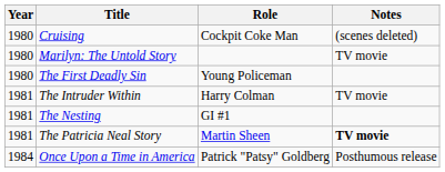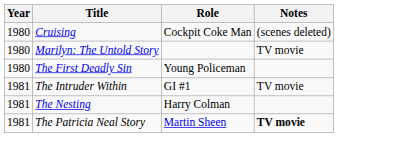The Intruder Within | Role: Harry Colman -> GI #1
The Nesting | Role: GI #1 -> Harry Colman
- row: 1984 | Once Upon a Time in America | Patrick "Patsy" Goldberg | Posthumous release
